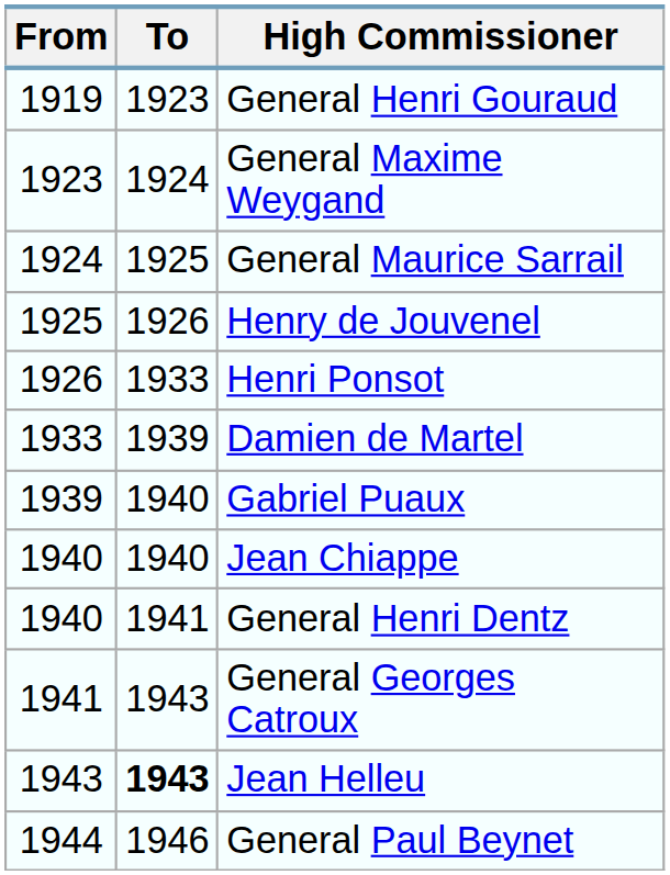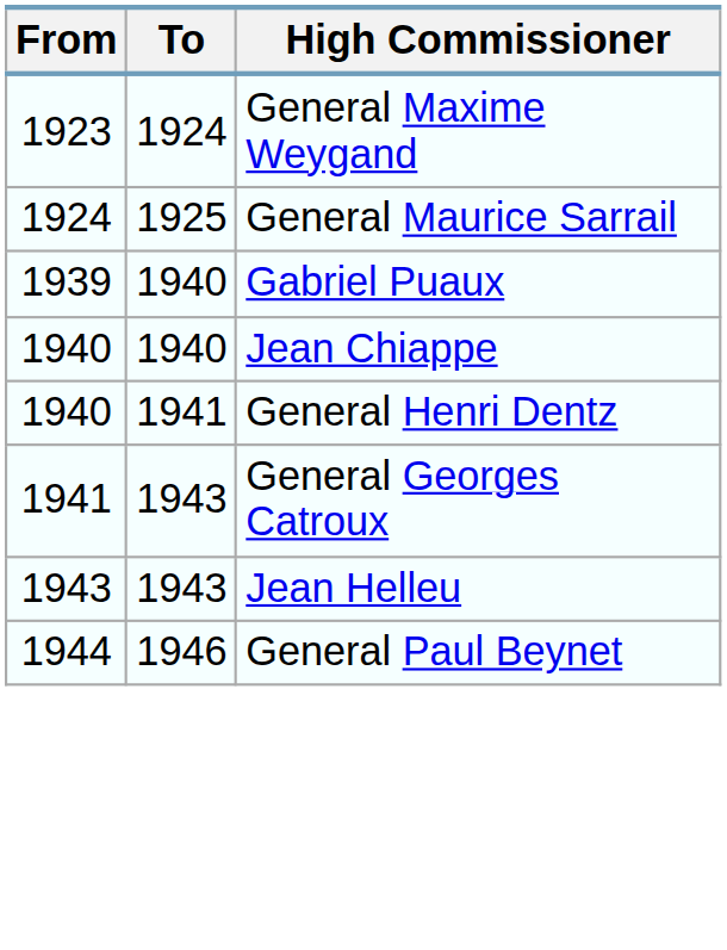- row: 1919 | 1923 | General Henri Gouraud
- row: 1925 | 1926 | Henry de Jouvenel
- row: 1926 | 1933 | Henri Ponsot
- row: 1933 | 1939 | Damien de Martel
Jean Helleu | To: bold -> normal
